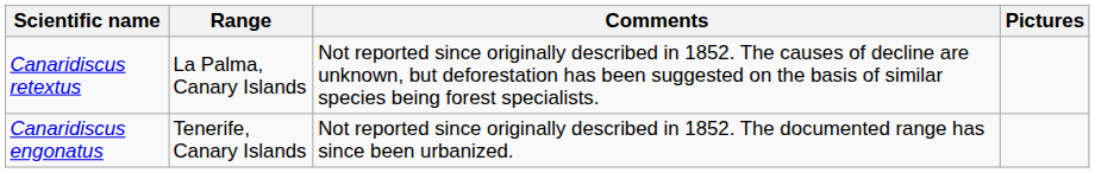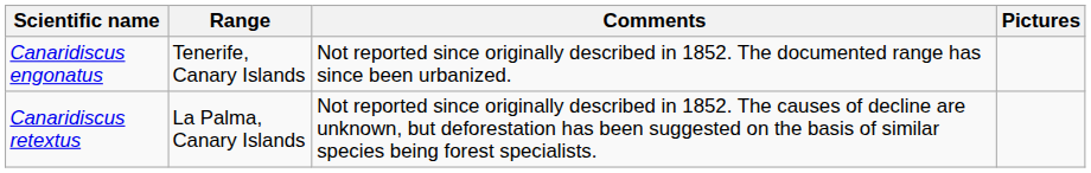rows swapped: Canaridiscus engonatus <-> Canaridiscus retextus
